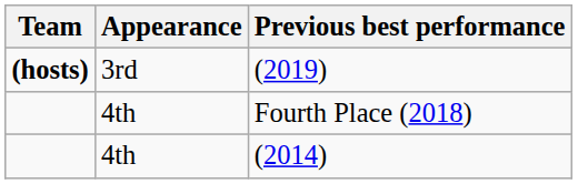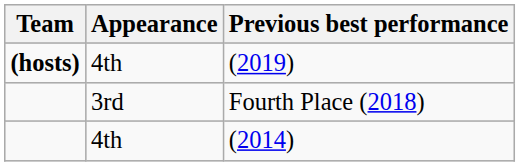(2019) | Appearance: 3rd -> 4th
Fourth Place (2018) | Appearance: 4th -> 3rd
